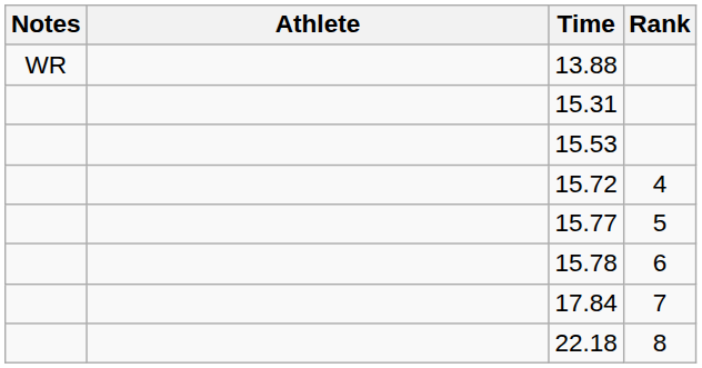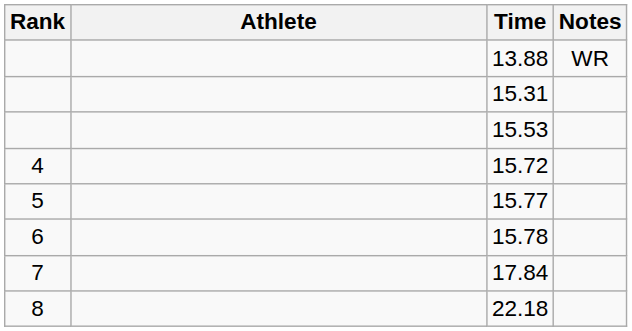columns swapped: Rank <-> Notes
